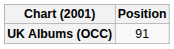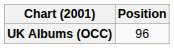UK Albums (OCC) | Position: 91 -> 96
